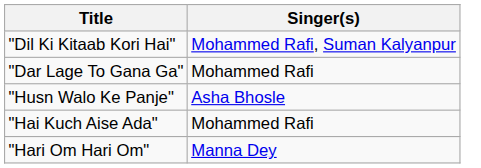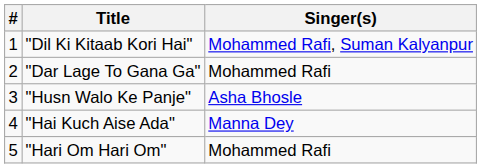+ column: # | 1 | 2 | 3 | 4 | 5
"Hai Kuch Aise Ada" | Singer(s): Mohammed Rafi -> Manna Dey
"Hari Om Hari Om" | Singer(s): Manna Dey -> Mohammed Rafi
